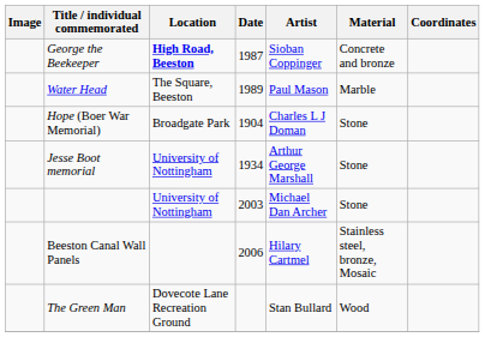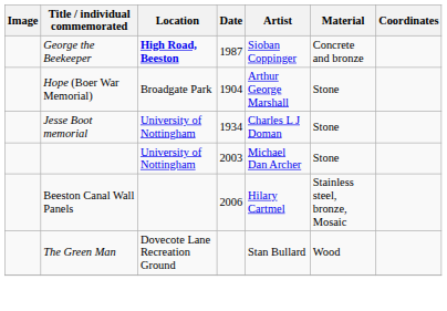- row: Water Head | The Square, Beeston | 1989 | Paul Mason | Marble
Hope (Boer War Memorial) | Artist: Charles L J Doman -> Arthur George Marshall
Jesse Boot memorial | Artist: Arthur George Marshall -> Charles L J Doman
